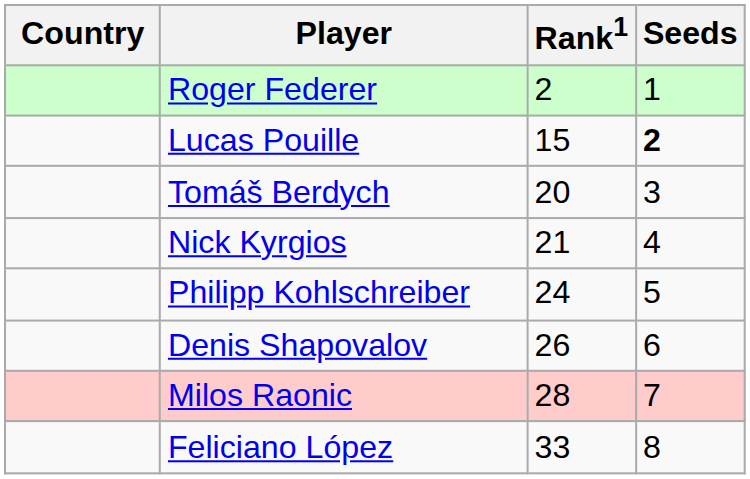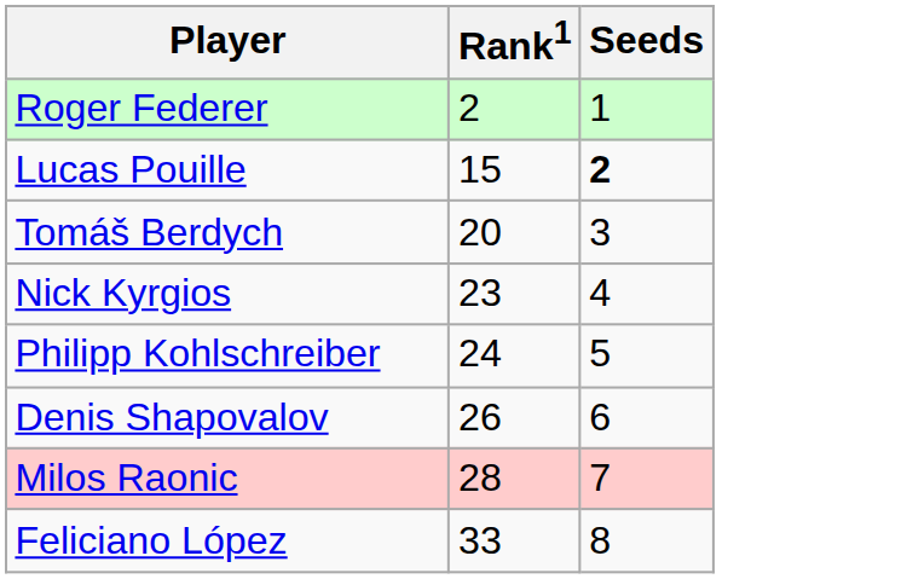- column: Country
Nick Kyrgios | Rank1: 21 -> 23
